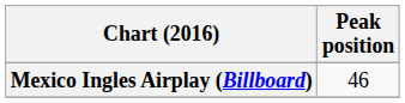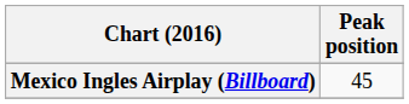Mexico Ingles Airplay (Billboard) | Peak position: 46 -> 45
